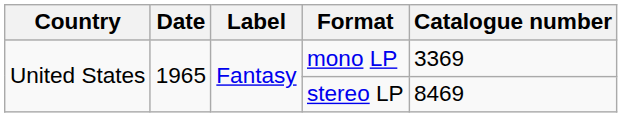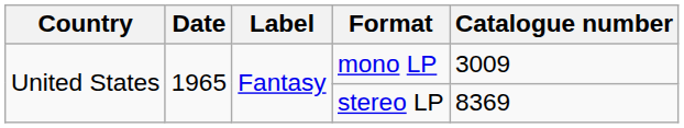mono LP | Catalogue number: 3369 -> 3009
stereo LP | Catalogue number: 8469 -> 8369
